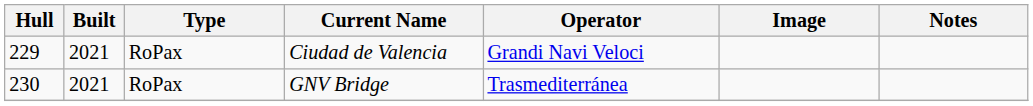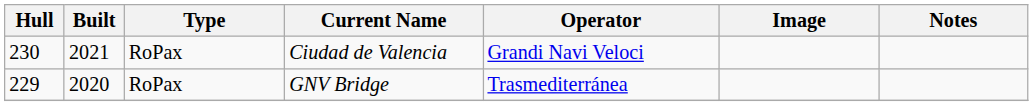Ciudad de Valencia | Hull: 229 -> 230
GNV Bridge | Hull: 230 -> 229
GNV Bridge | Built: 2021 -> 2020
